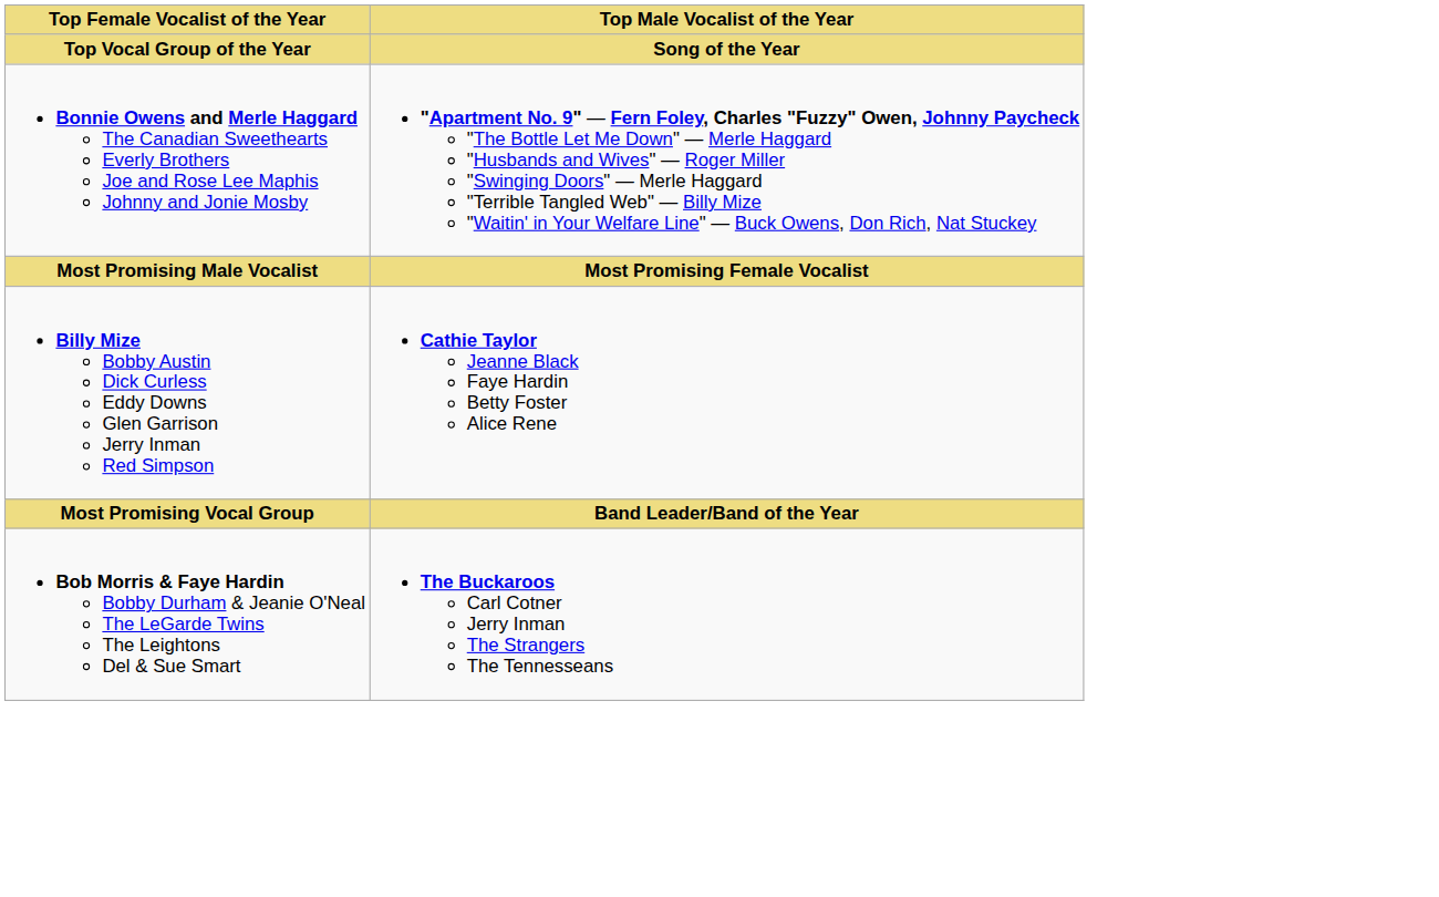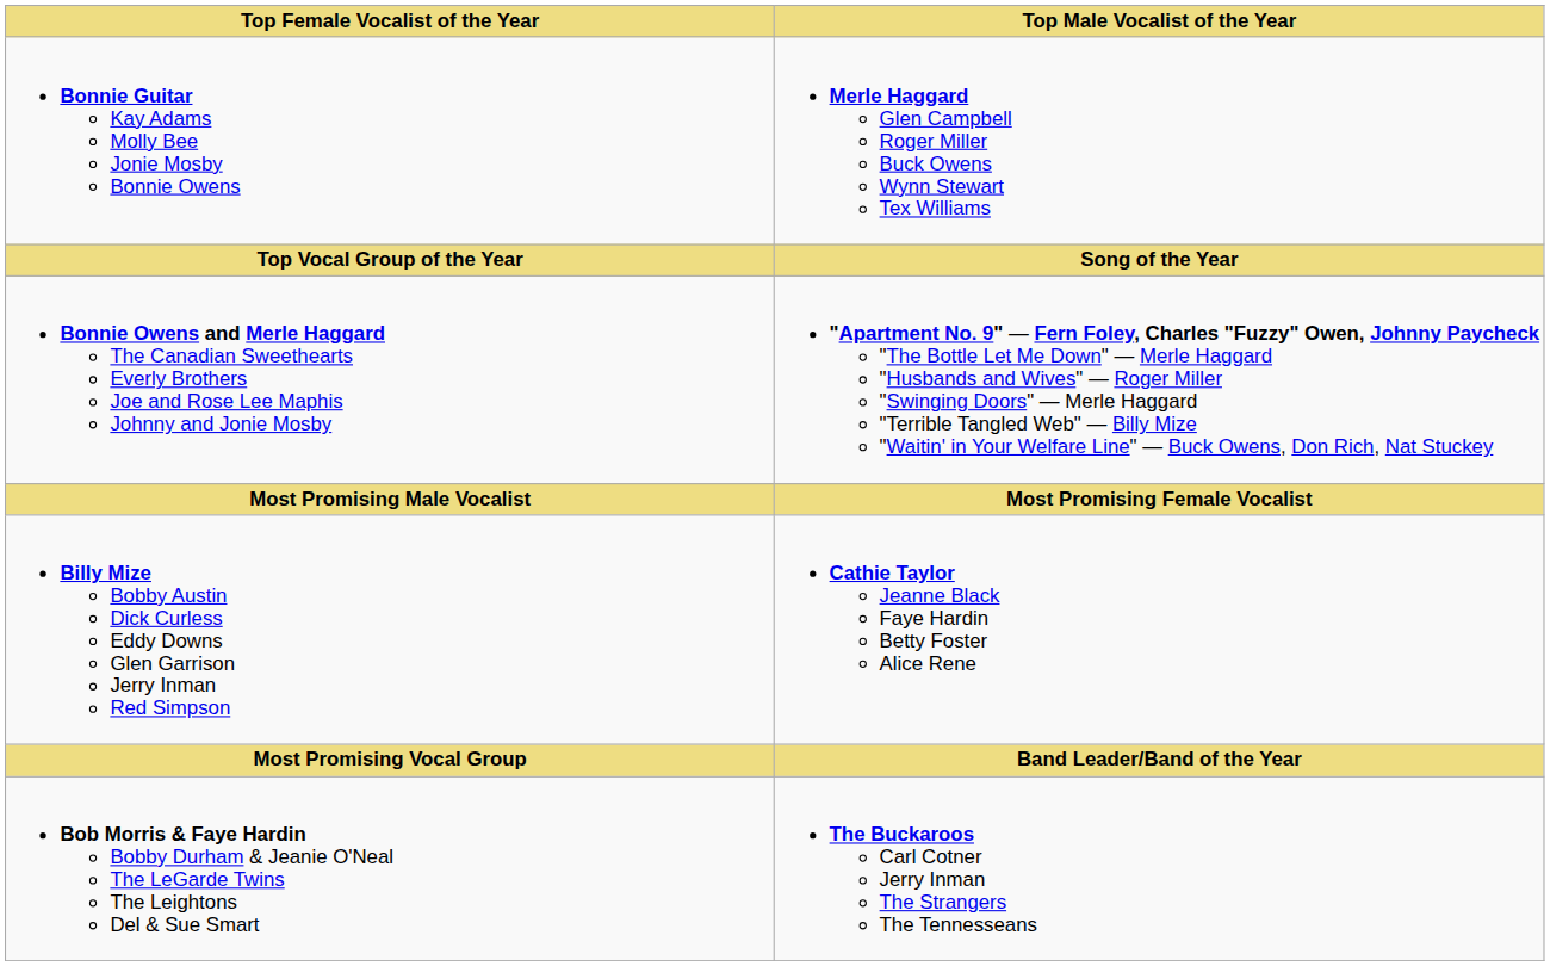+ row: Bonnie Guitar Kay Adams Molly Bee Jonie Mosby Bonnie Owens | Merle Haggard Glen Campbell Roger Miller Buck Owens Wynn Stewart Tex Williams
